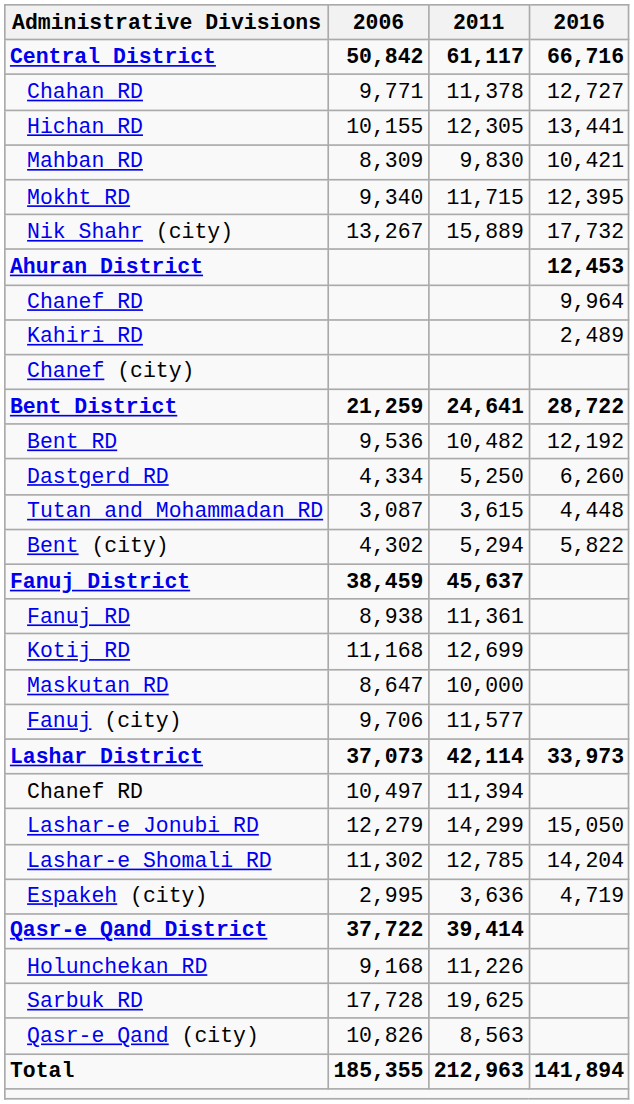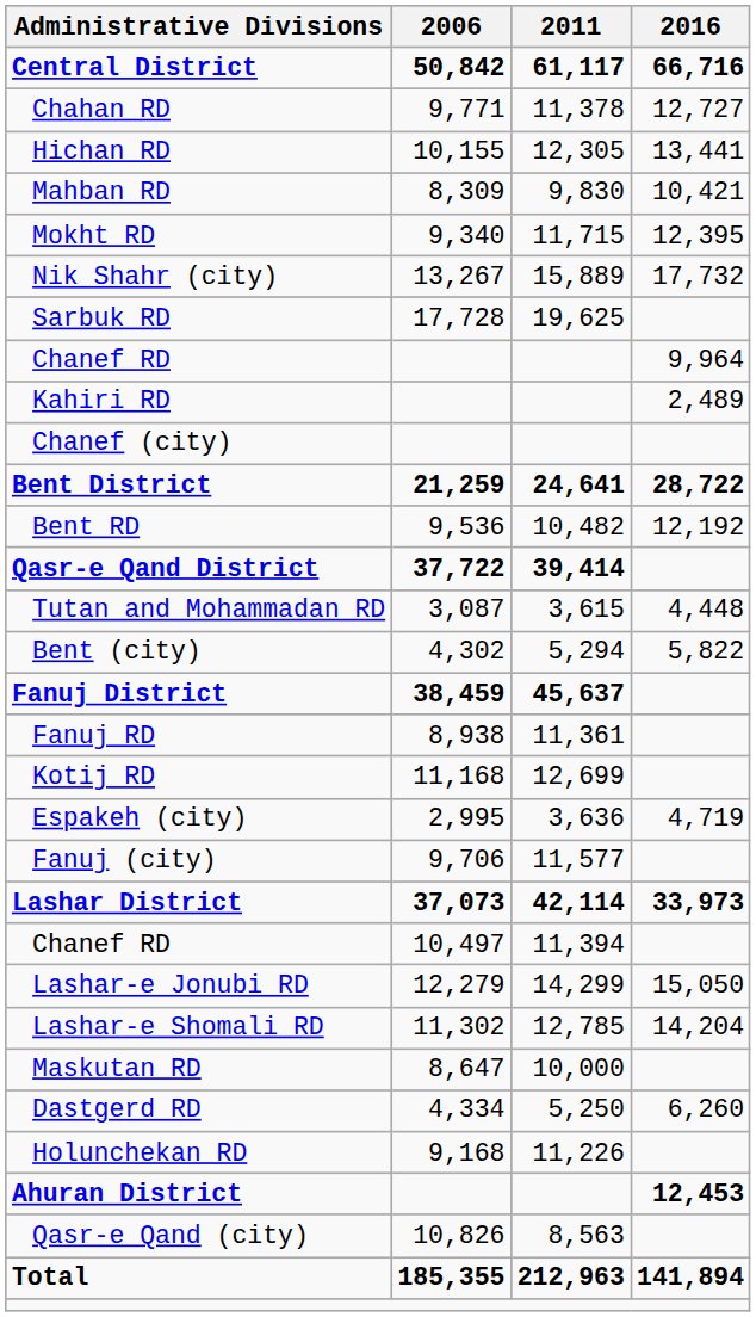rows swapped: Ahuran District <-> Sarbuk RD
rows swapped: Dastgerd RD <-> Qasr-e Qand District
rows swapped: Maskutan RD <-> Espakeh (city)
